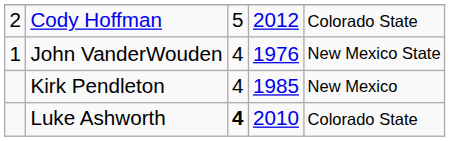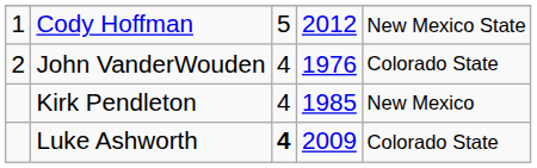Cody Hoffman | column 1: 2 -> 1
Cody Hoffman | column 5: Colorado State -> New Mexico State
John VanderWouden | column 1: 1 -> 2
John VanderWouden | column 5: New Mexico State -> Colorado State
Luke Ashworth | column 4: 2010 -> 2009
